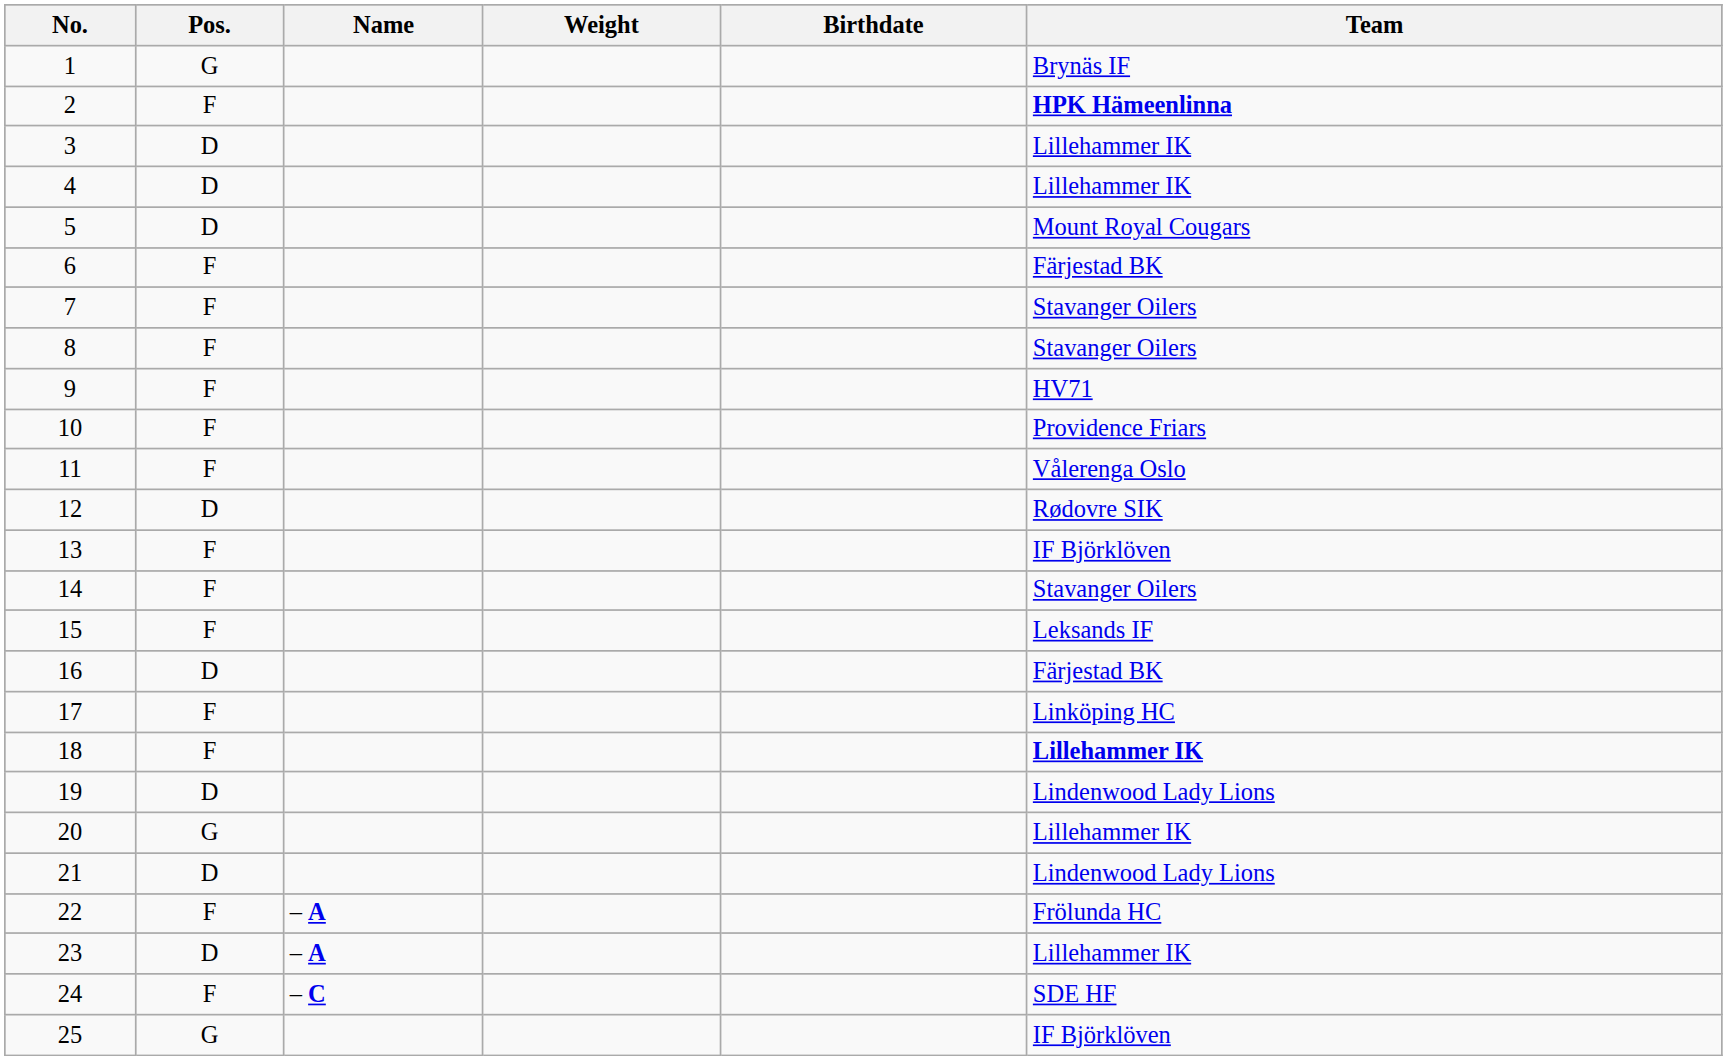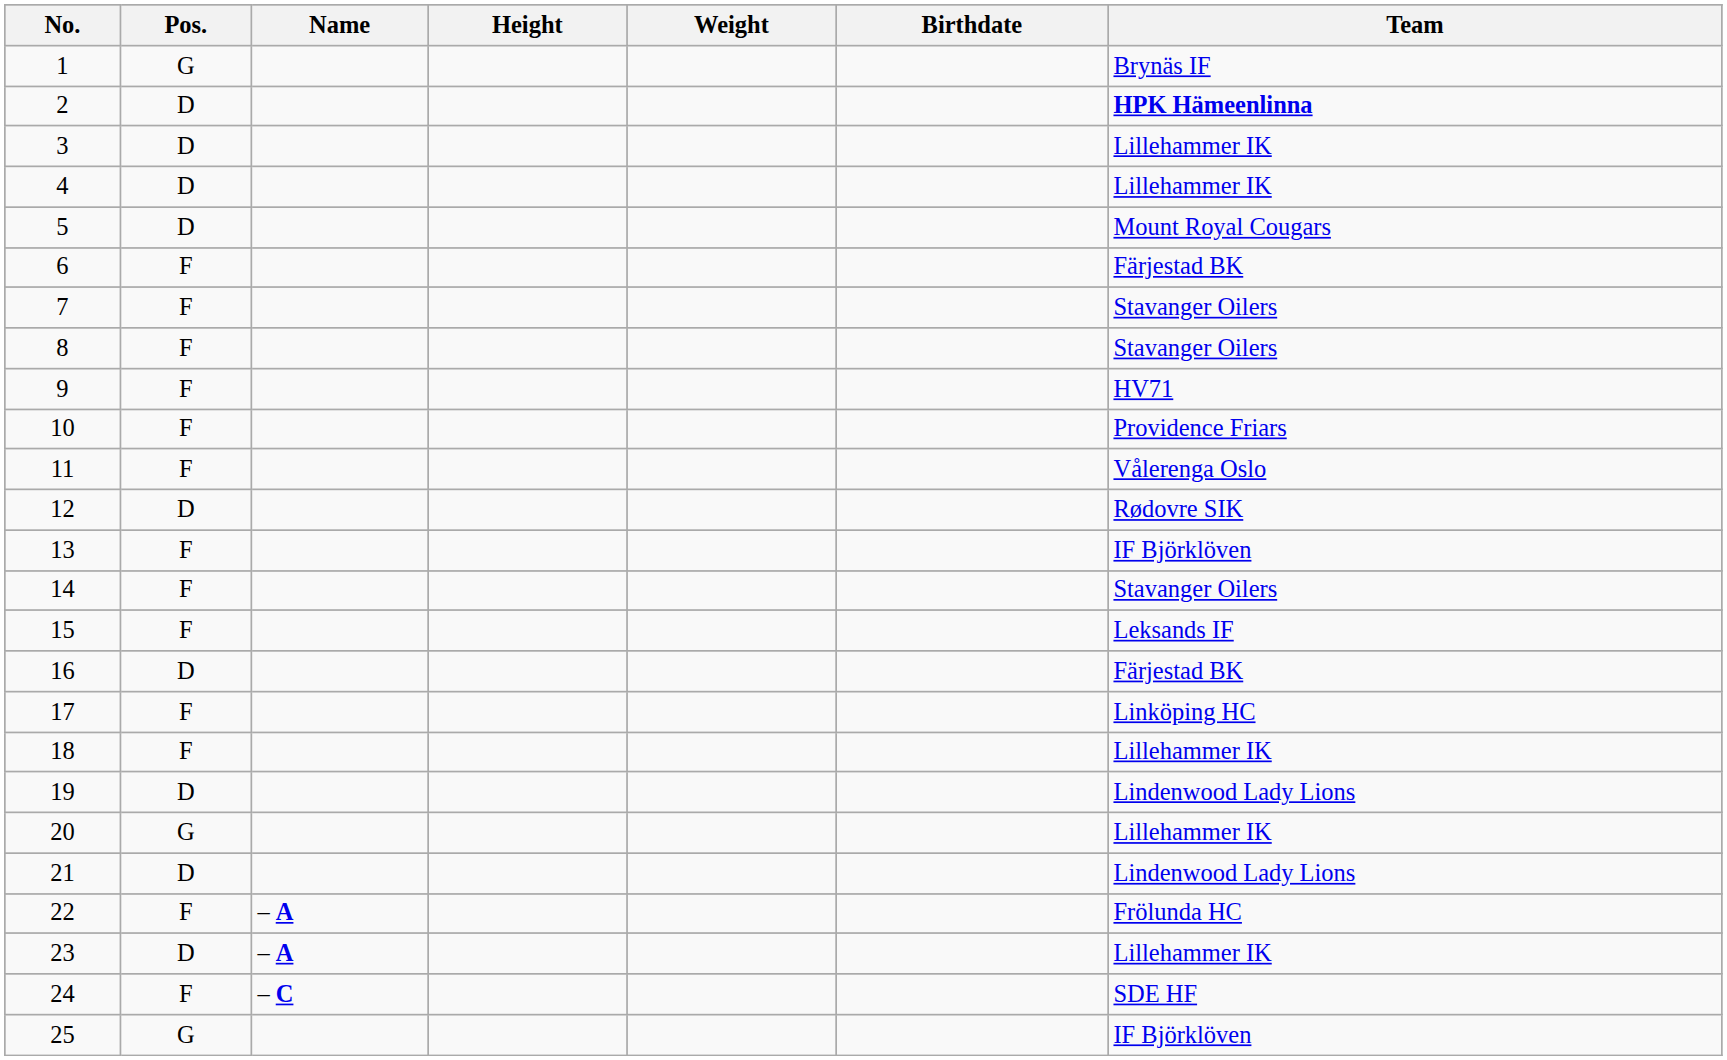+ column: Height
2 | Pos.: F -> D
18 | Team: bold -> normal
